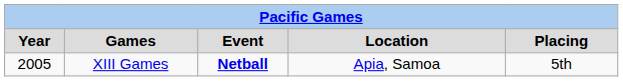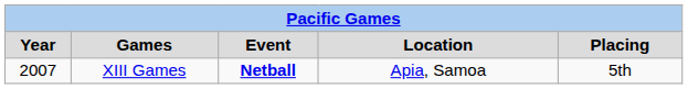XIII Games | Year: 2005 -> 2007
